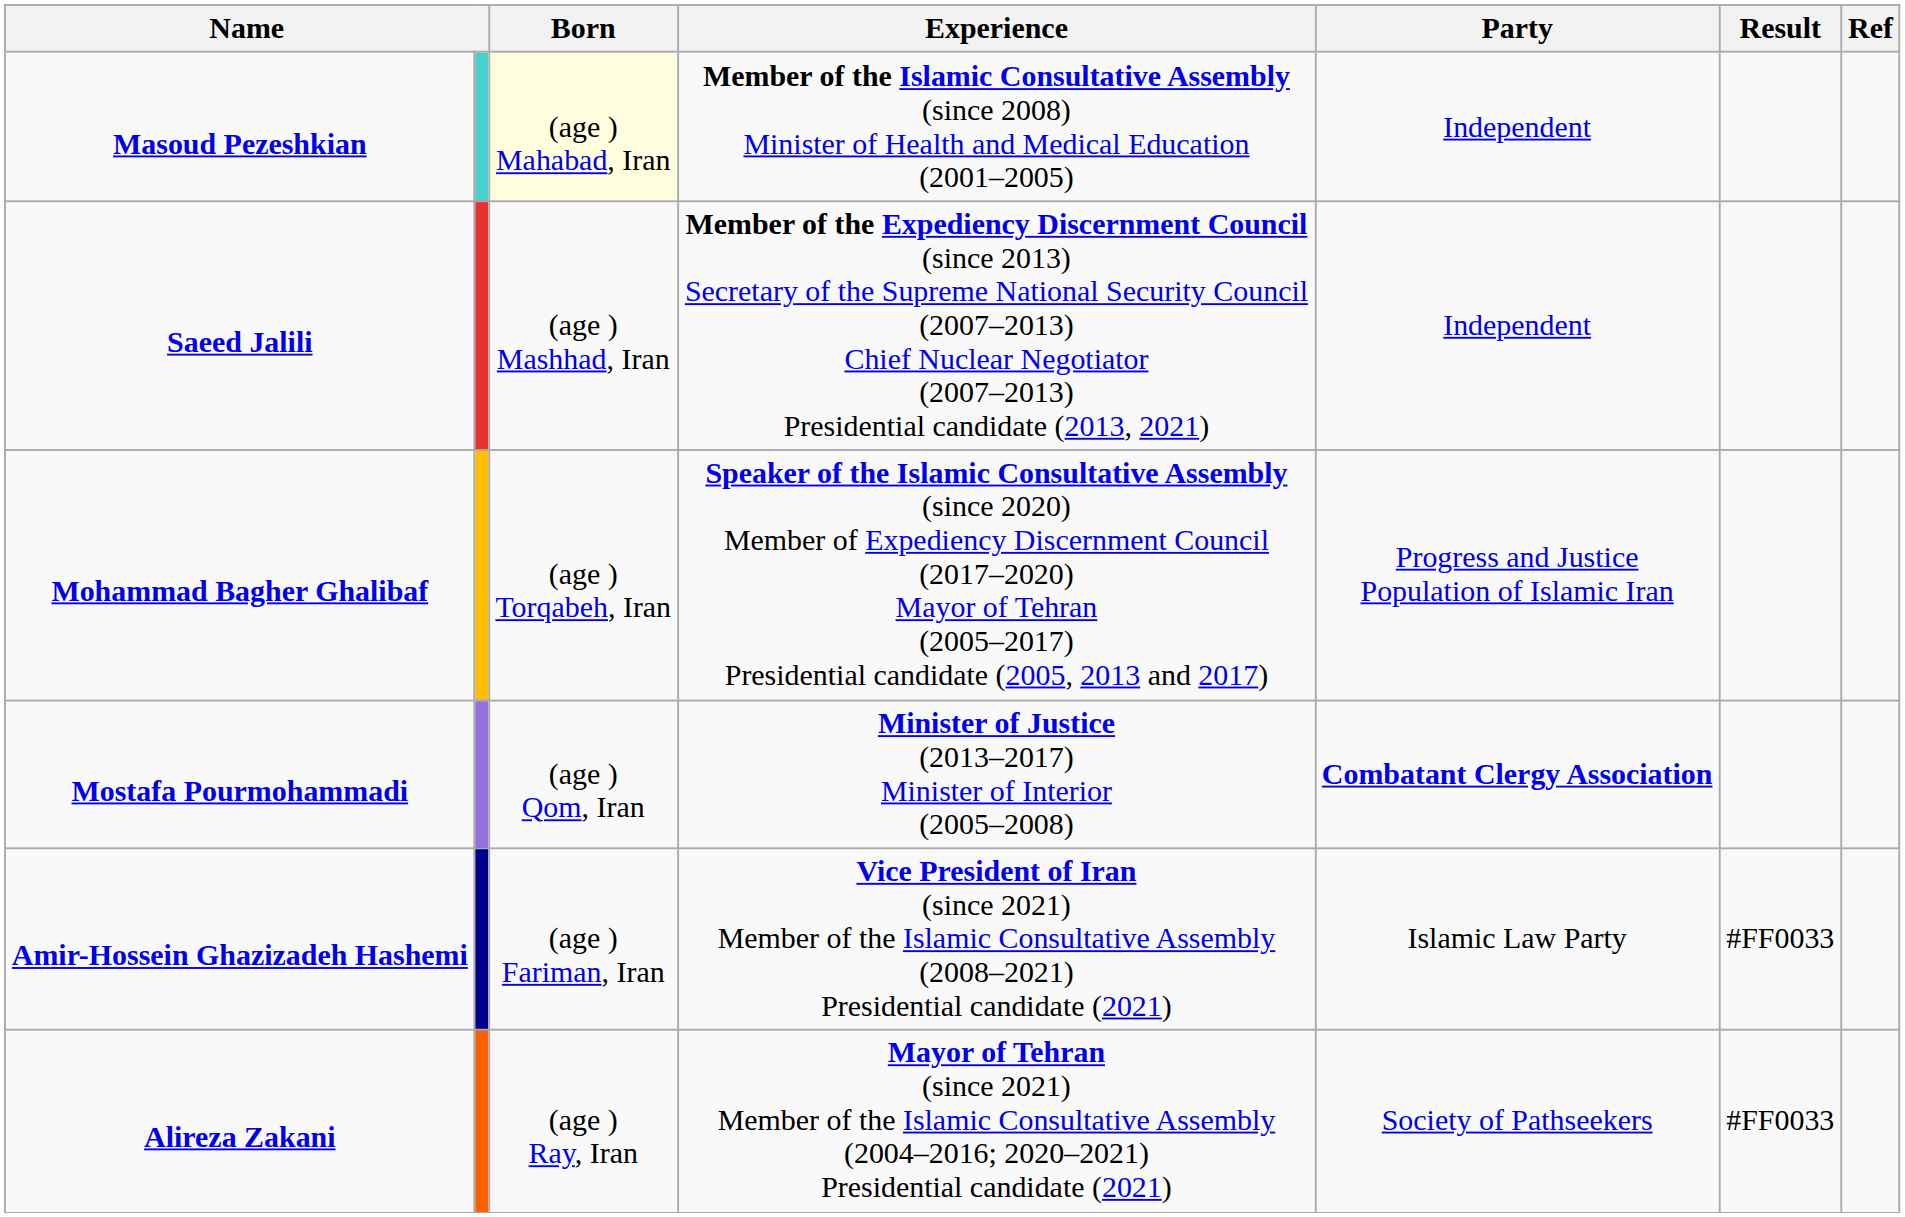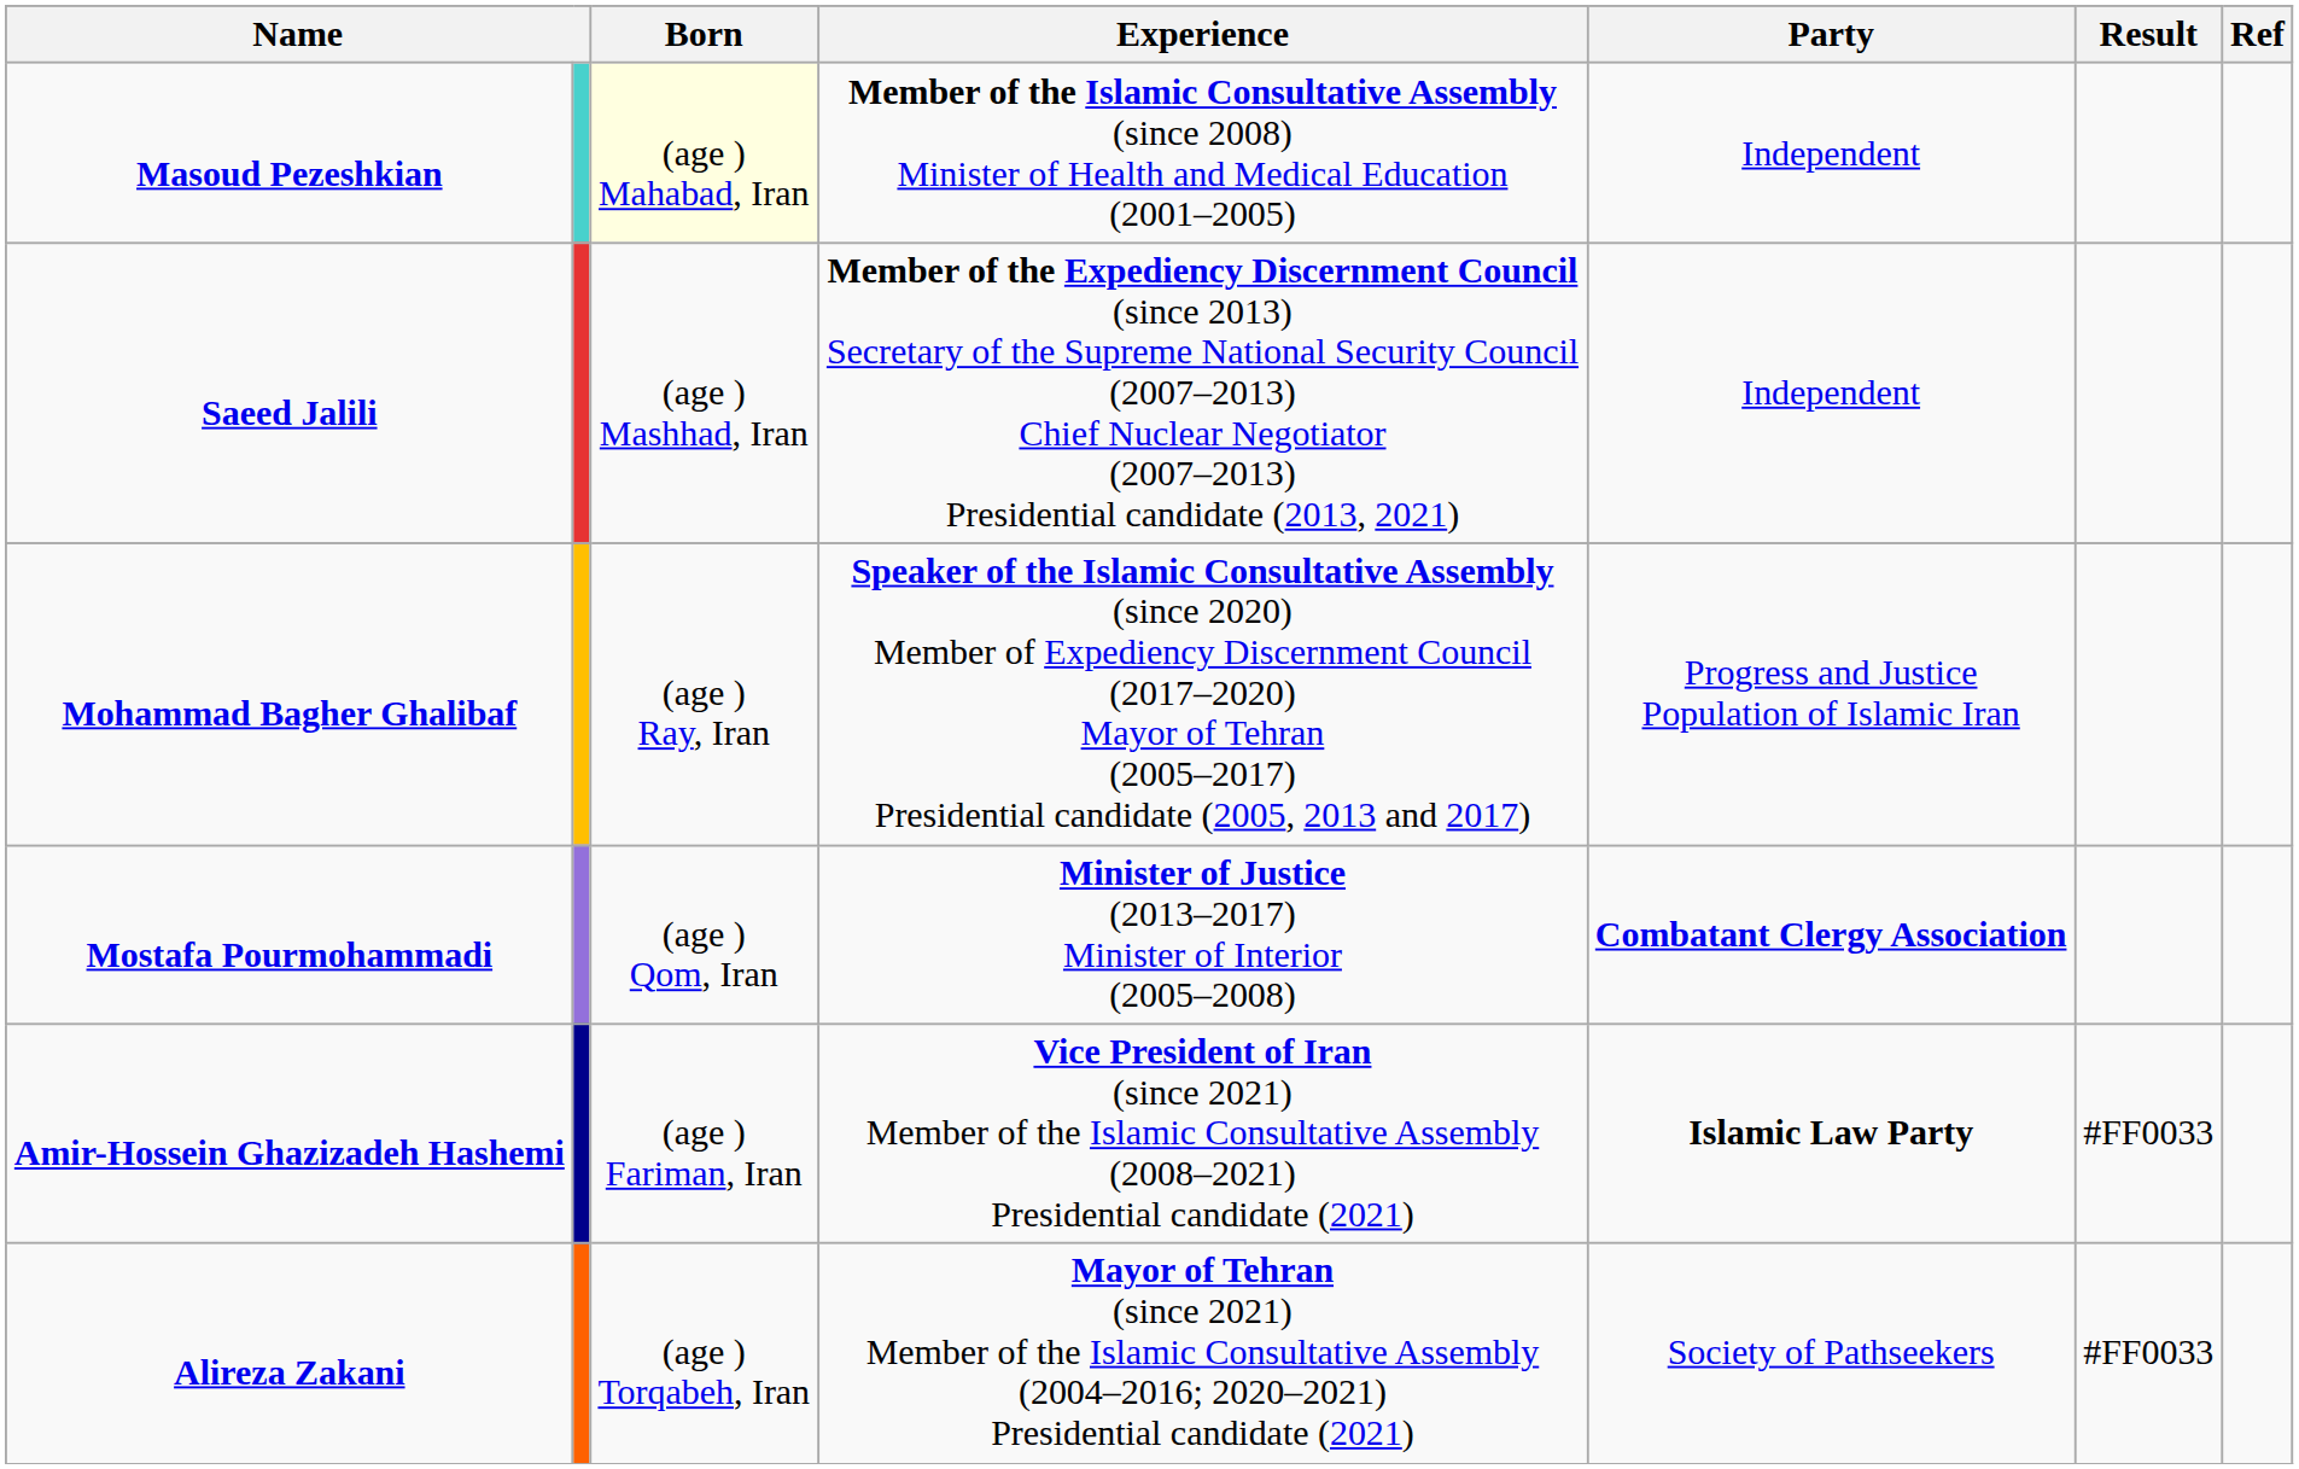Mohammad Bagher Ghalibaf | Born: (age ) Torqabeh, Iran -> (age ) Ray, Iran
Amir-Hossein Ghazizadeh Hashemi | Party: normal -> bold
Alireza Zakani | Born: (age ) Ray, Iran -> (age ) Torqabeh, Iran
